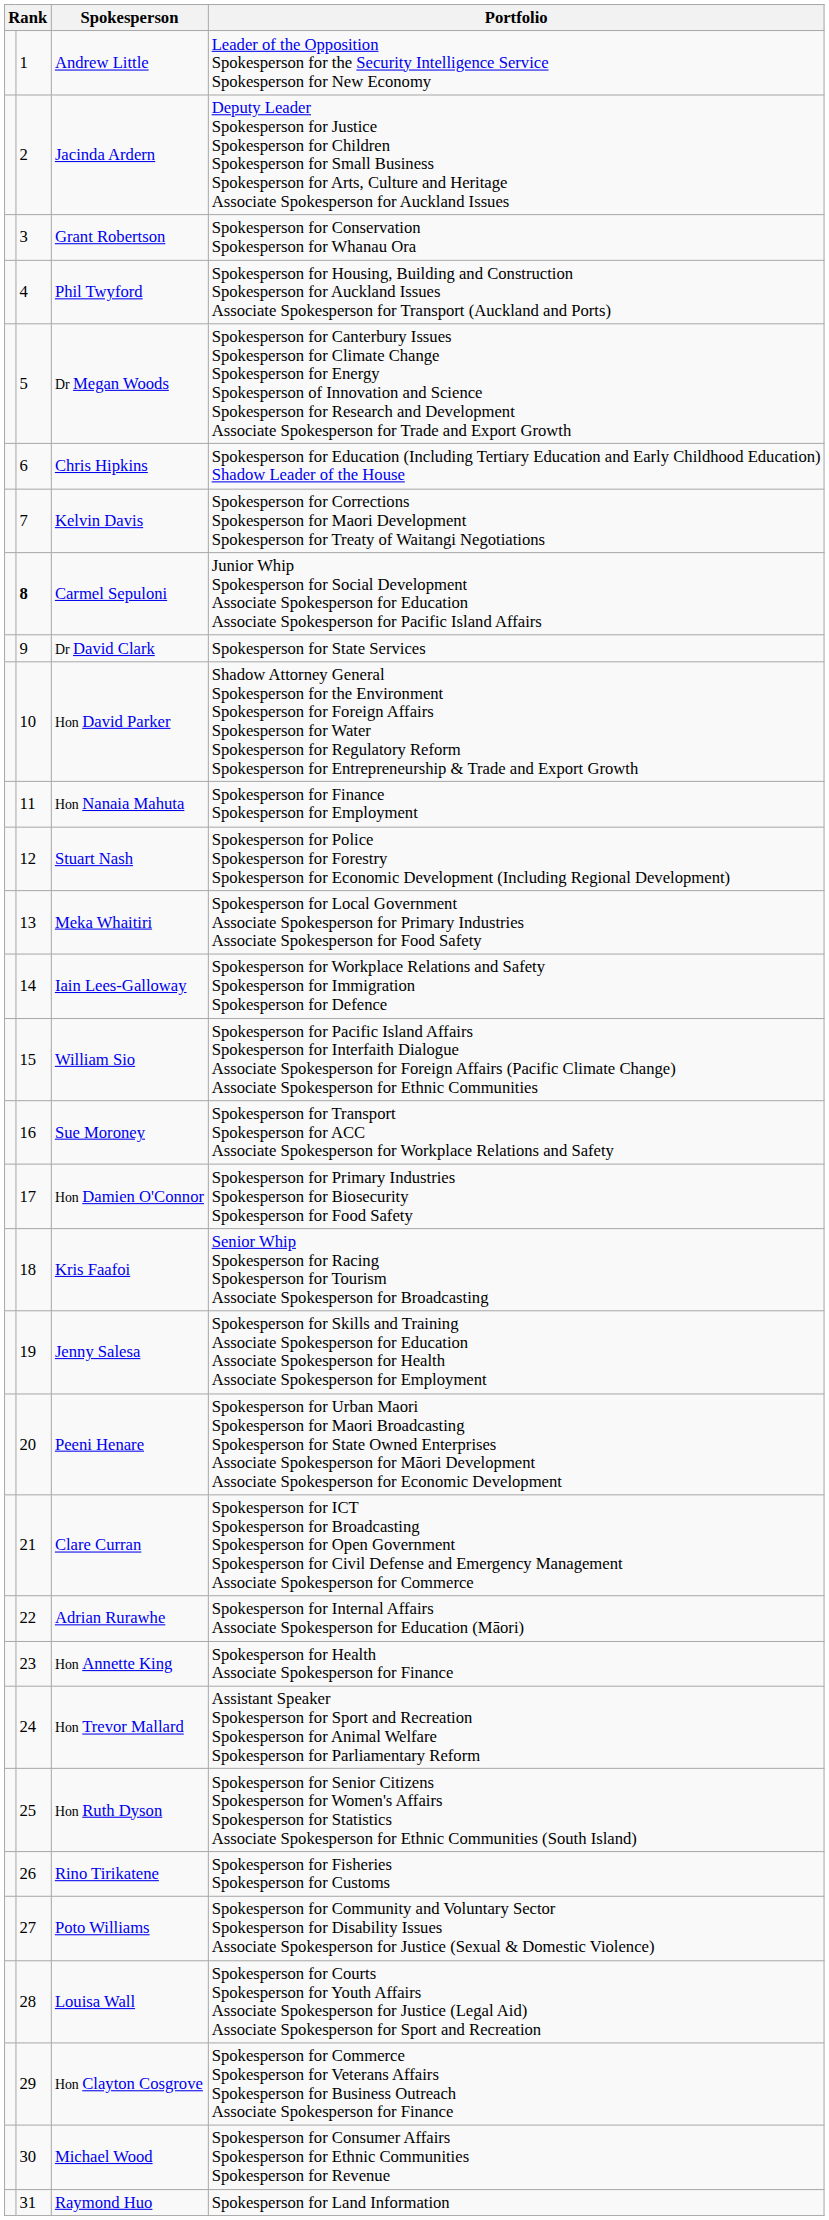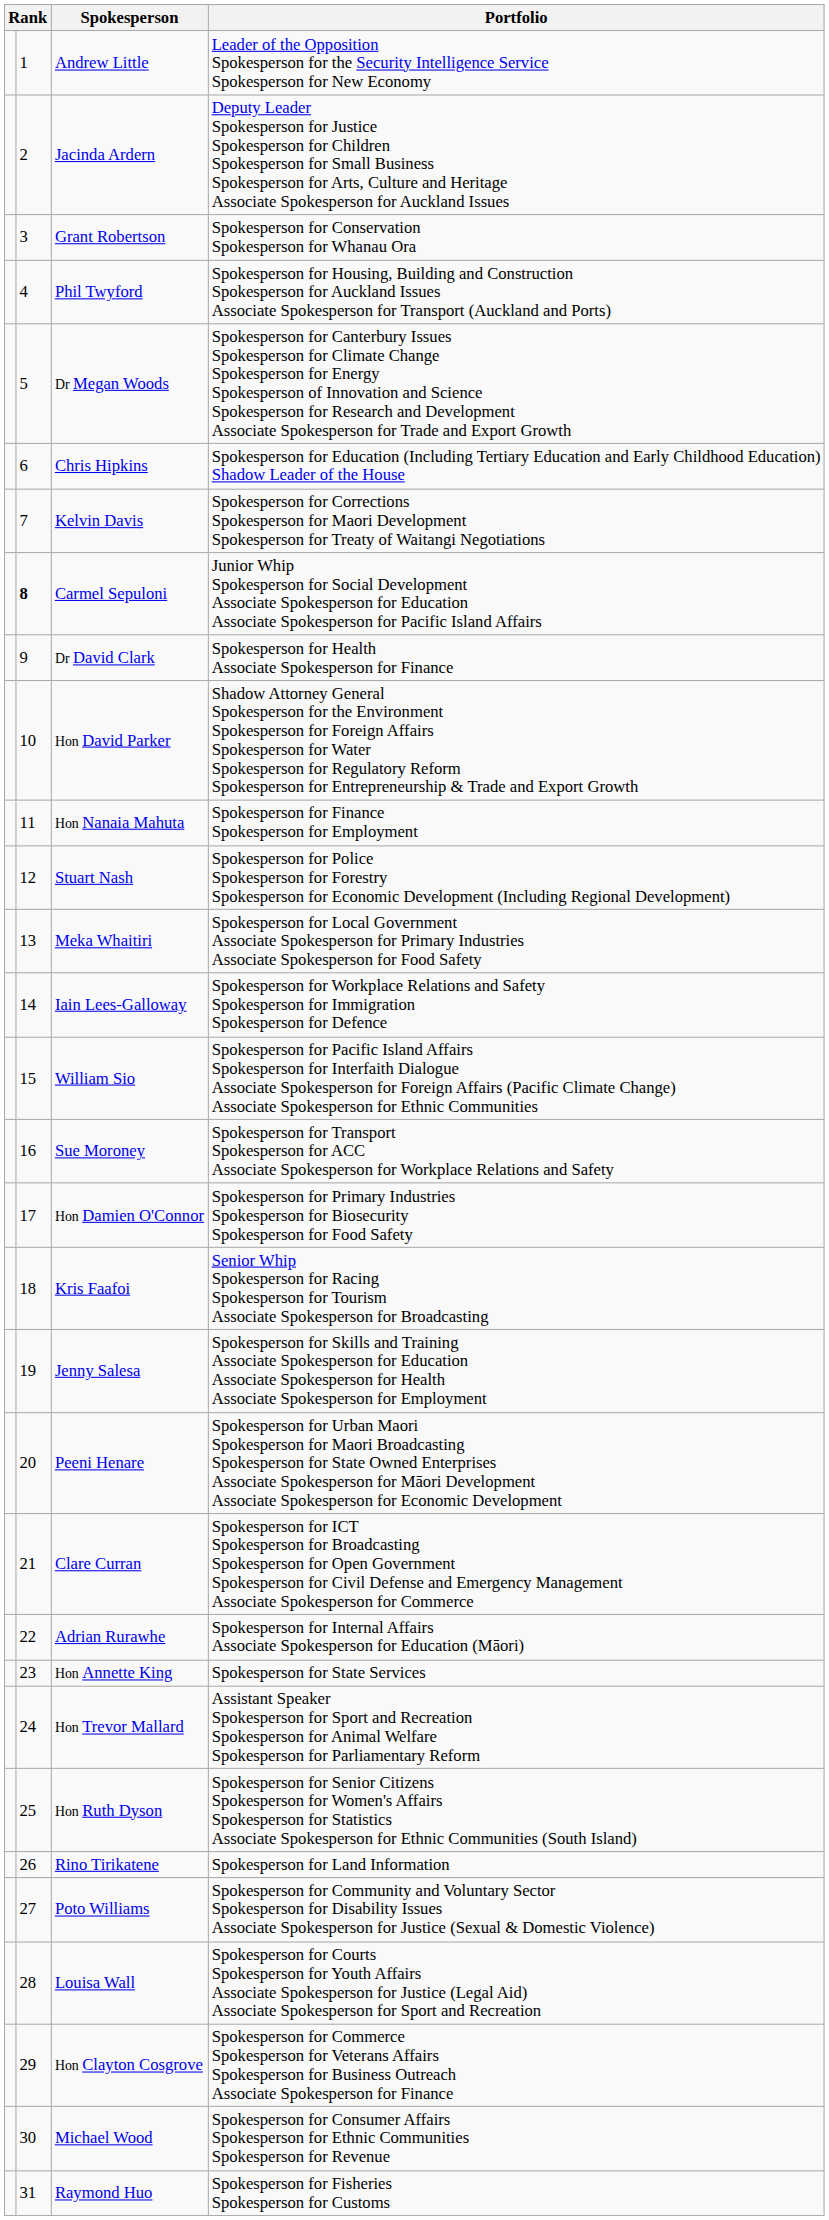Dr David Clark | Portfolio: Spokesperson for State Services -> Spokesperson for Health Associate Spokesperson for Finance
Hon Annette King | Portfolio: Spokesperson for Health Associate Spokesperson for Finance -> Spokesperson for State Services
Rino Tirikatene | Portfolio: Spokesperson for Fisheries Spokesperson for Customs -> Spokesperson for Land Information
Raymond Huo | Portfolio: Spokesperson for Land Information -> Spokesperson for Fisheries Spokesperson for Customs
